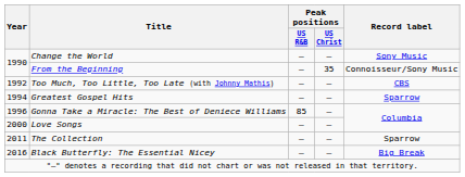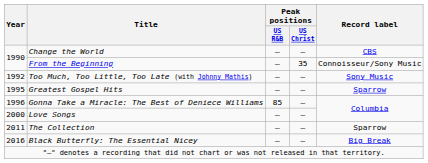Change the World | Record label: Sony Music -> CBS
Too Much, Too Little, Too Late (with Johnny Mathis) | Record label: CBS -> Sony Music
Greatest Gospel Hits | Year: 1994 -> 1995
